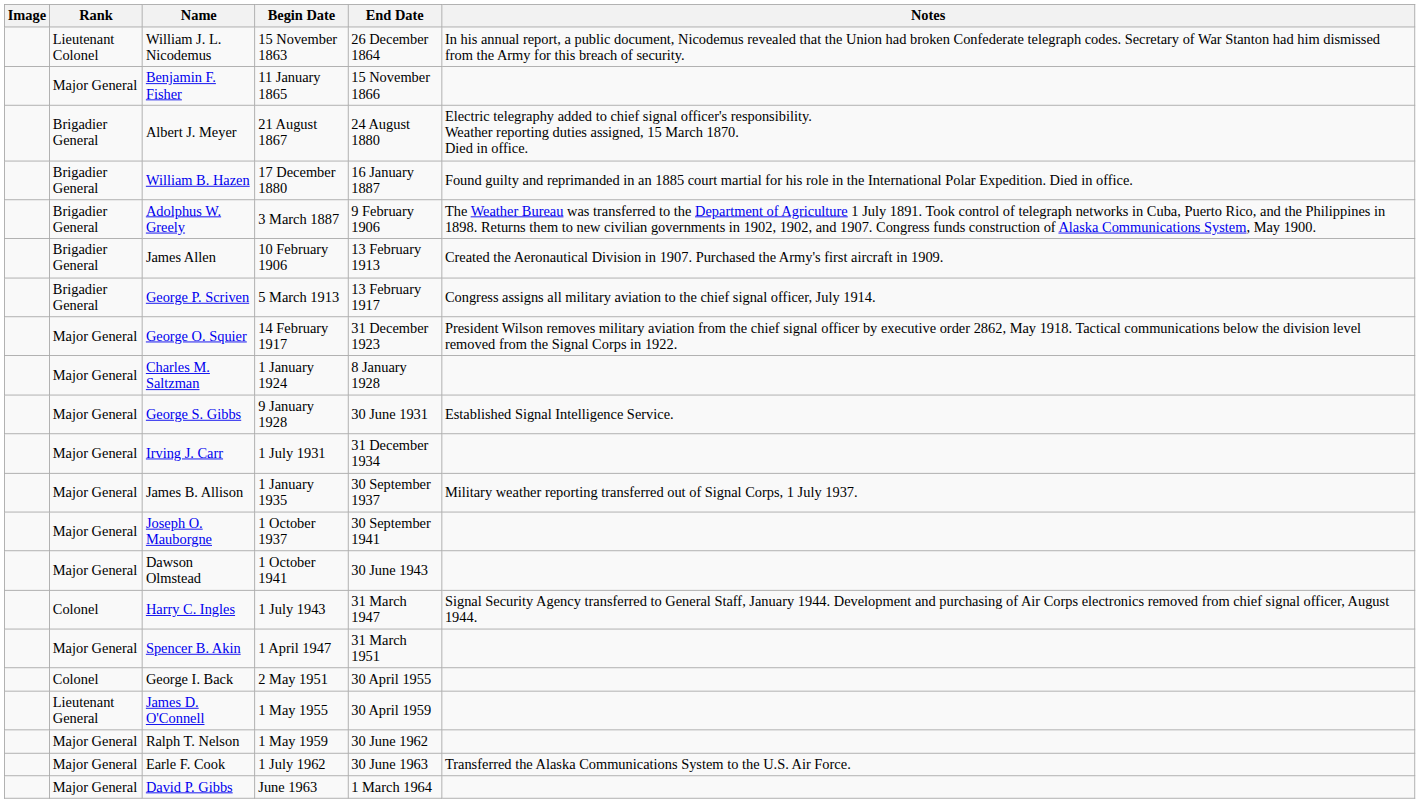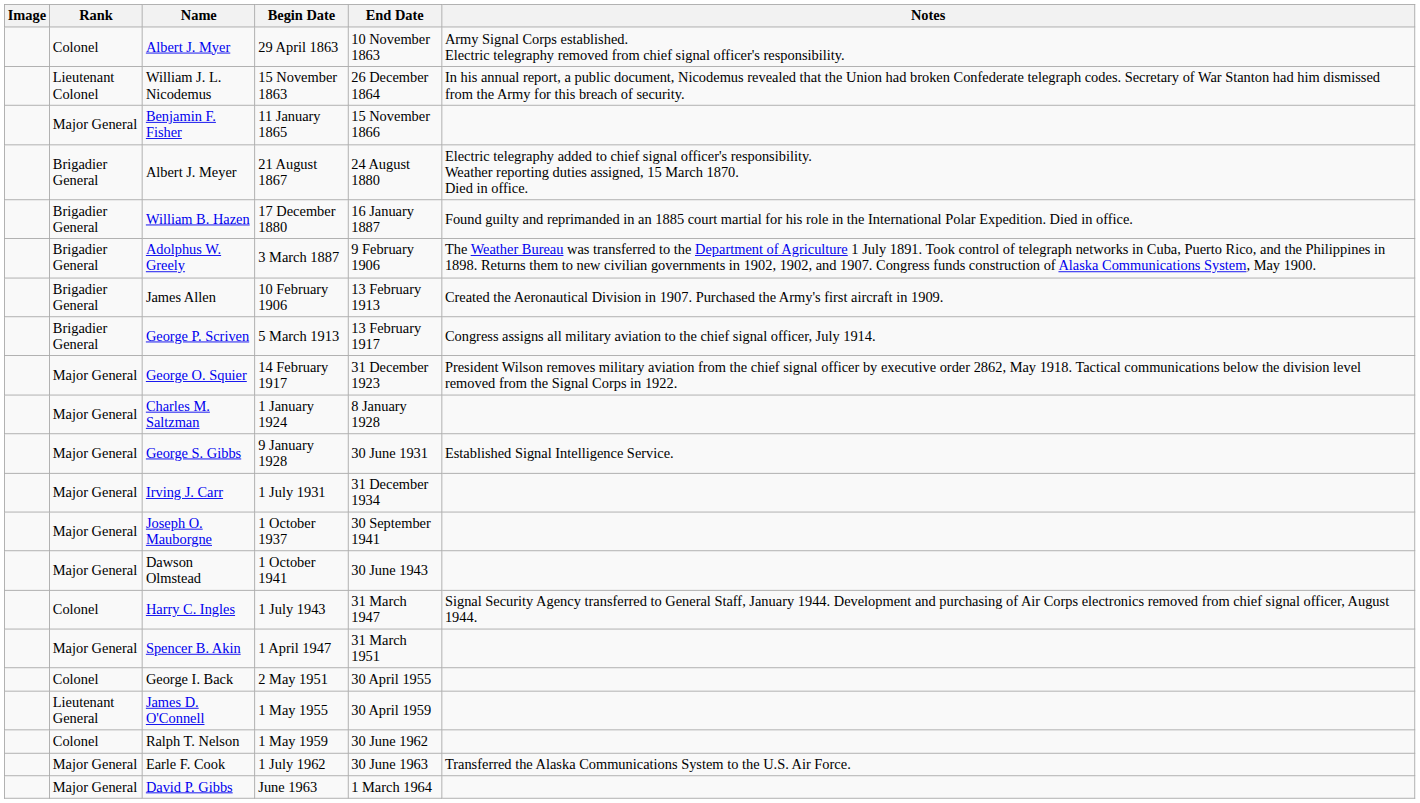+ row: Colonel | Albert J. Myer | 29 April 1863 | 10 November 1863 | Army Signal Corps established. Electric telegraphy removed from chief signal officer's responsibility.
- row: Major General | James B. Allison | 1 January 1935 | 30 September 1937 | Military weather reporting transferred out of Signal Corps, 1 July 1937.
Ralph T. Nelson | Rank: Major General -> Colonel
